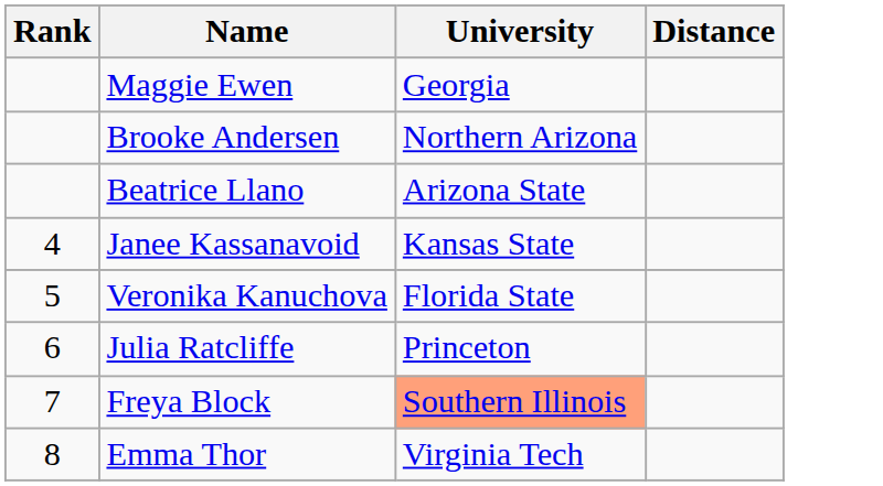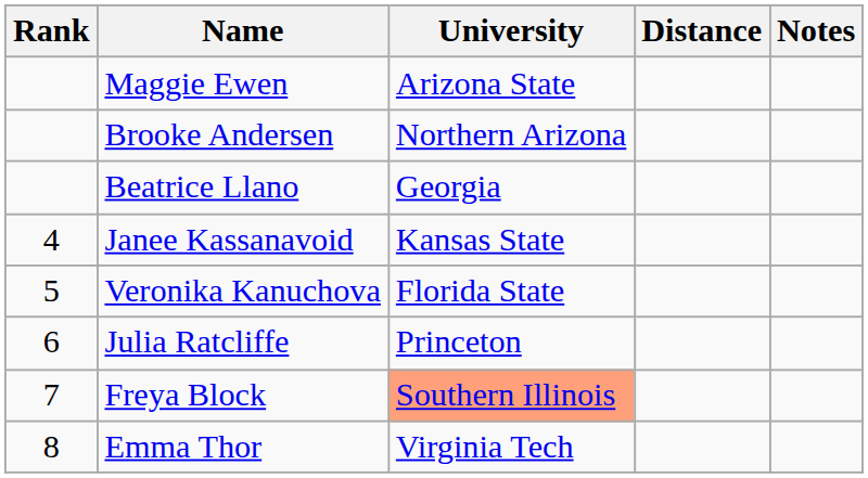+ column: Notes
Maggie Ewen | University: Georgia -> Arizona State
Beatrice Llano | University: Arizona State -> Georgia
